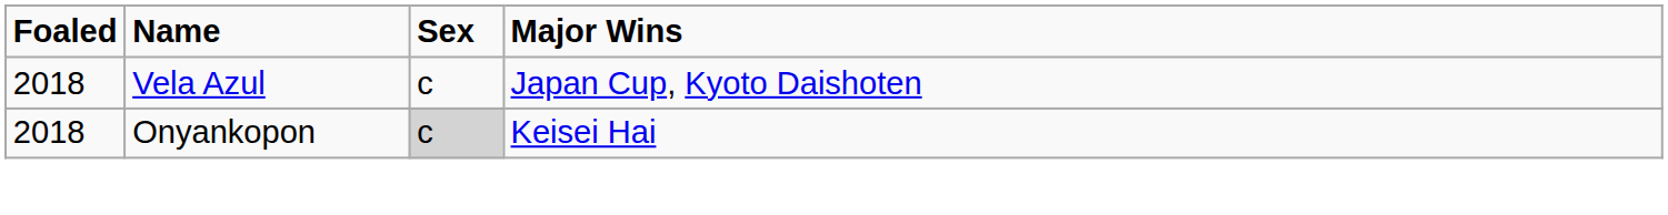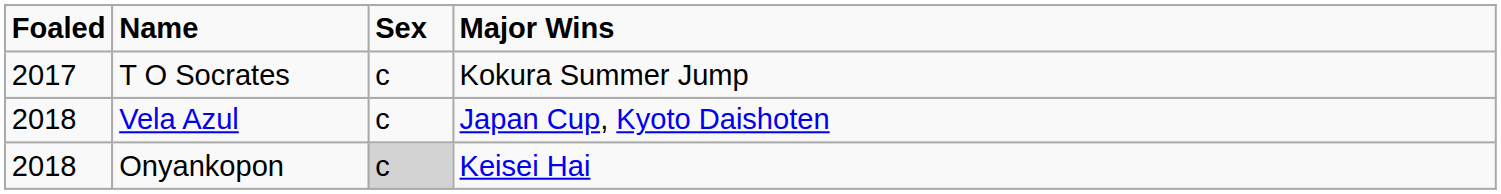+ row: 2017 | T O Socrates | c | Kokura Summer Jump
